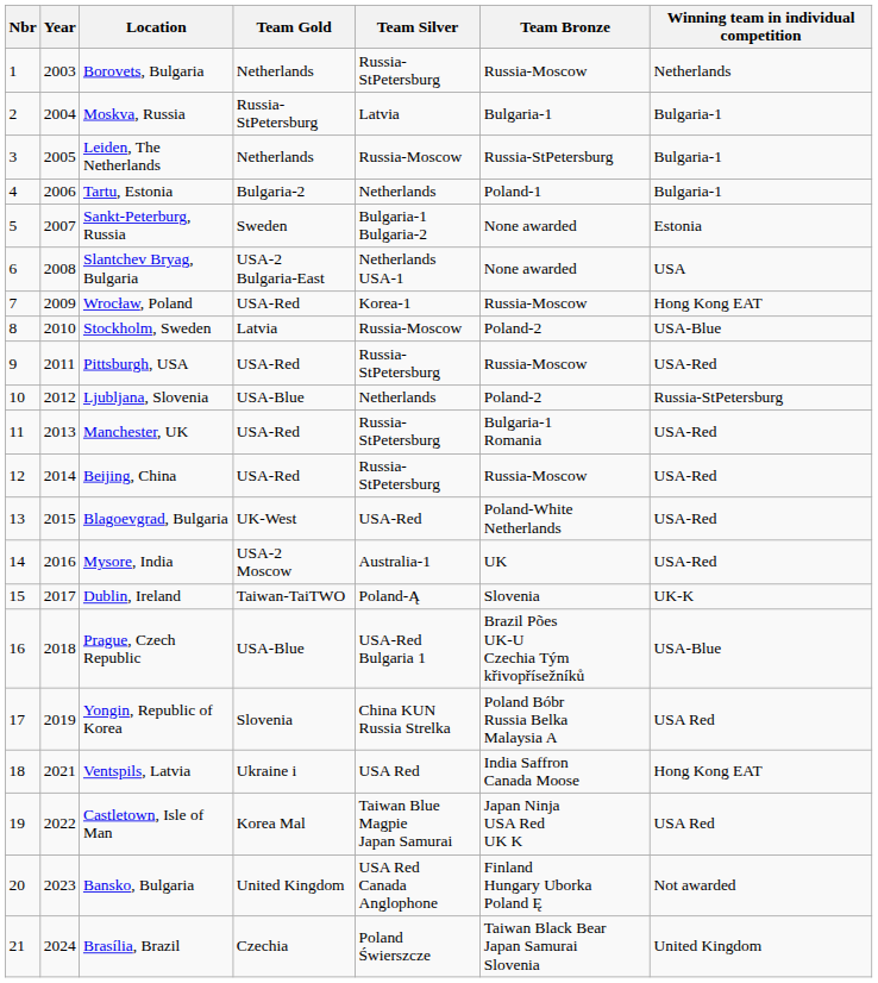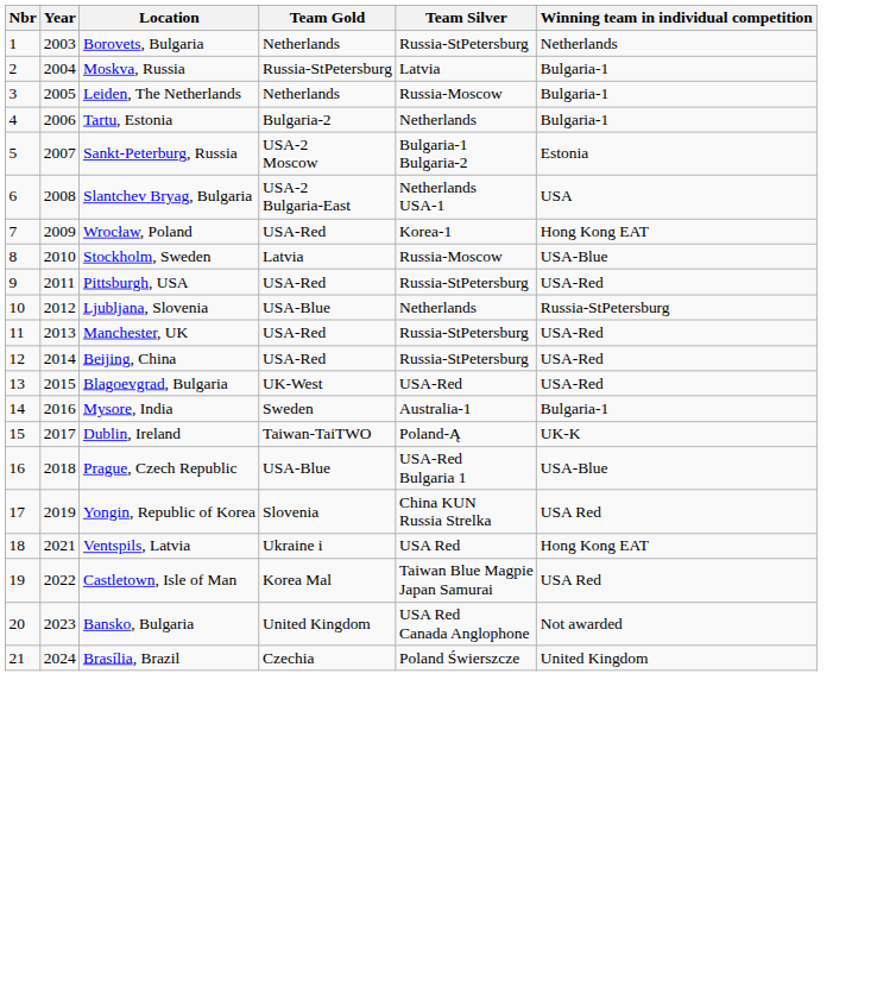- column: Team Bronze | Russia-Moscow | Bulgaria-1 | Russia-StPetersburg | Poland-1 | None awarded | None awarded | Russia-Moscow | Poland-2 | Russia-Moscow | Poland-2 | Bulgaria-1 Romania | Russia-Moscow | Poland-White Netherlands | UK | Slovenia | Brazil Pões UK-U Czechia Tým křivopřísežníků | Poland Bóbr Russia Belka Malaysia A | India Saffron Canada Moose | Japan Ninja USA Red UK K | Finland Hungary Uborka Poland Ę | Taiwan Black Bear Japan Samurai Slovenia
Sankt-Peterburg, Russia | Team Gold: Sweden -> USA-2 Moscow
Mysore, India | Team Gold: USA-2 Moscow -> Sweden
Mysore, India | Winning team in individual competition: USA-Red -> Bulgaria-1
